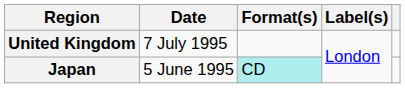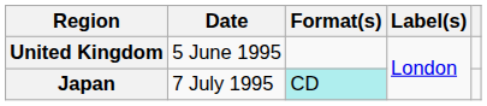United Kingdom | Date: 7 July 1995 -> 5 June 1995
Japan | Date: 5 June 1995 -> 7 July 1995
